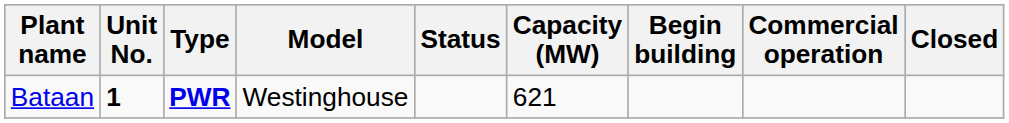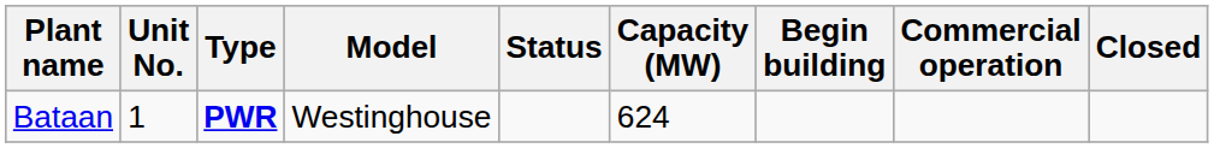Bataan | Unit No.: bold -> normal
Bataan | Capacity (MW): 621 -> 624
